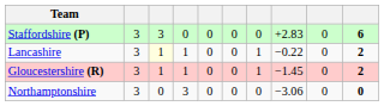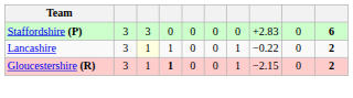Gloucestershire (R) | column 4: normal -> bold
Gloucestershire (R) | column 8: −1.45 -> −2.15
- row: Northamptonshire | 3 | 0 | 3 | 0 | 0 | 0 | −3.06 | 0 | 0
